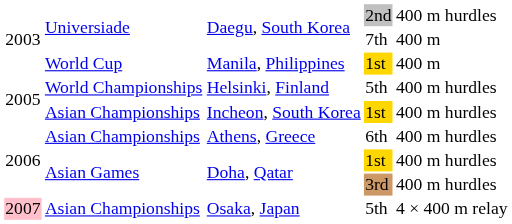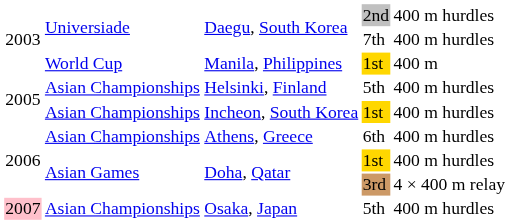Daegu, South Korea / 7th | column 5: 400 m -> 400 m hurdles
Helsinki, Finland | column 2: World Championships -> Asian Championships
Doha, Qatar / 3rd | column 5: 400 m hurdles -> 4 × 400 m relay
Osaka, Japan | column 5: 4 × 400 m relay -> 400 m hurdles
